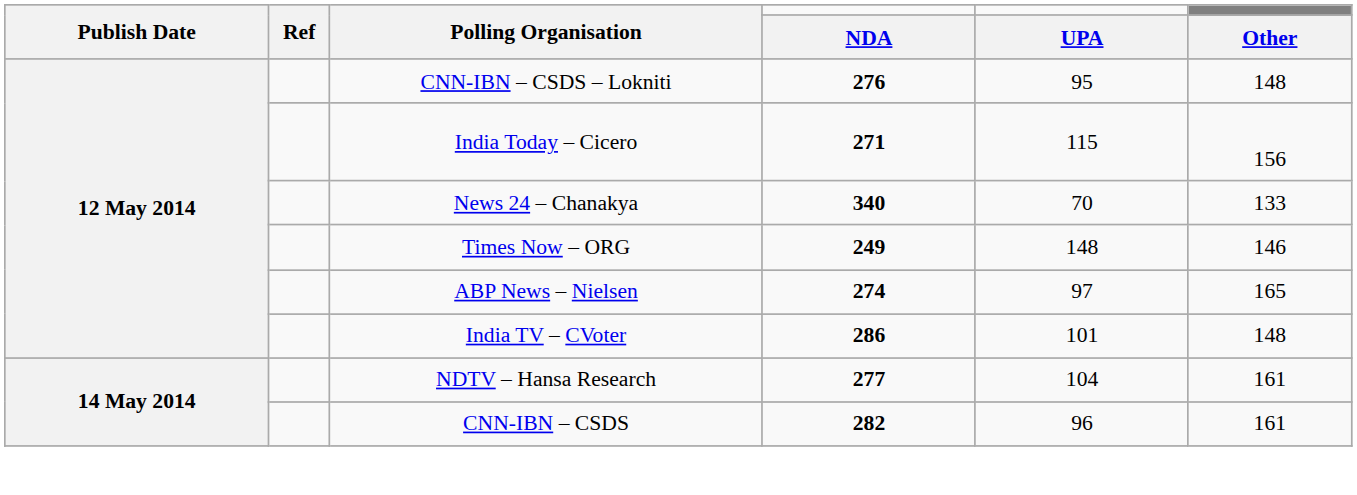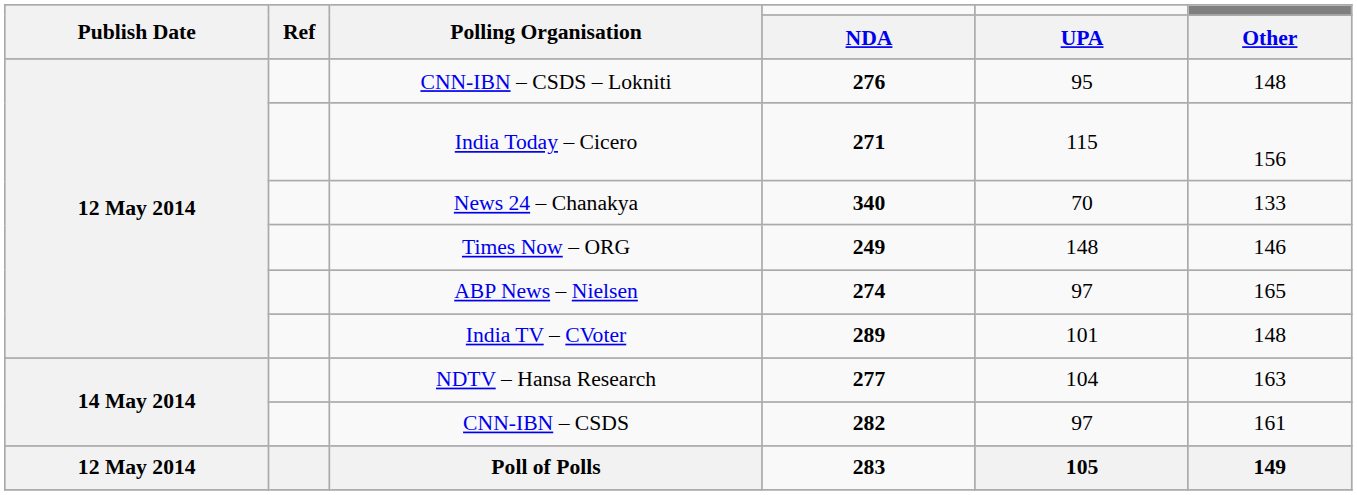India TV – CVoter | NDA: 286 -> 289
NDTV – Hansa Research | Other: 161 -> 163
CNN-IBN – CSDS | UPA: 96 -> 97
+ row: 12 May 2014 | Poll of Polls | 283 | 105 | 149
